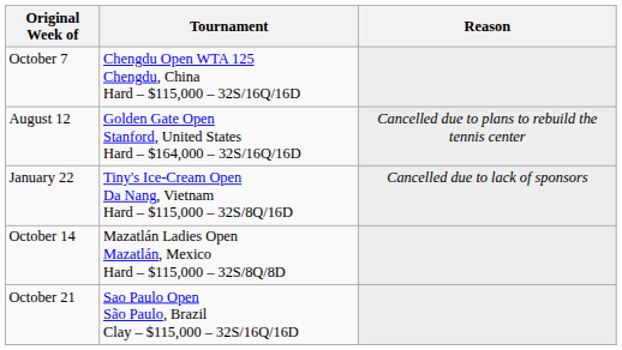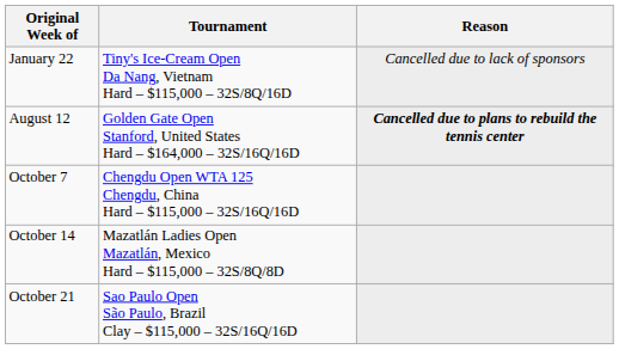rows swapped: January 22 <-> October 7
August 12 | Reason: normal -> bold
